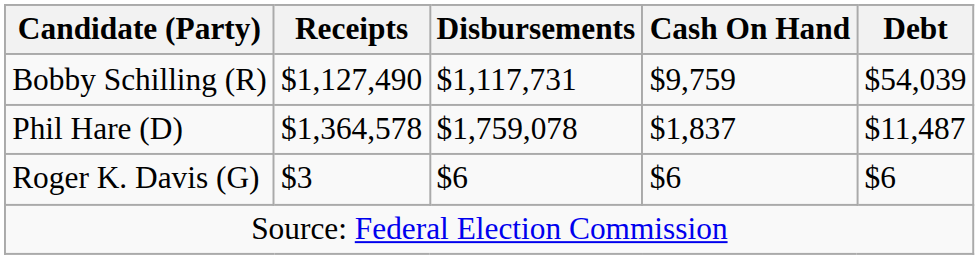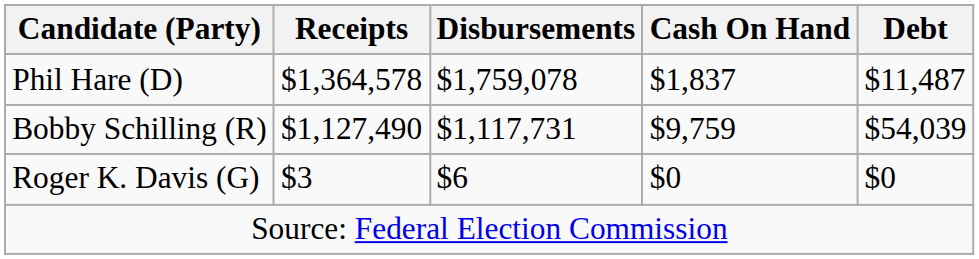rows swapped: Phil Hare (D) <-> Bobby Schilling (R)
Roger K. Davis (G) | Cash On Hand: $6 -> $0
Roger K. Davis (G) | Debt: $6 -> $0
